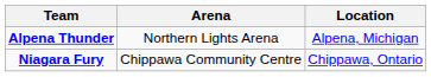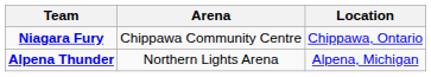rows swapped: Alpena Thunder <-> Niagara Fury
